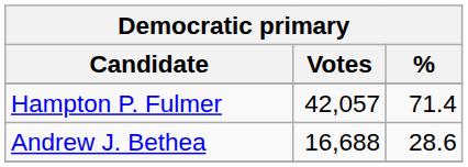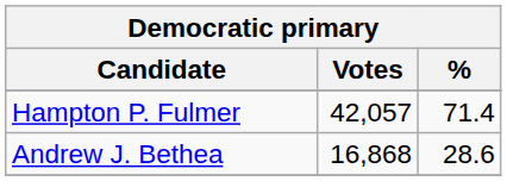Andrew J. Bethea | Votes: 16,688 -> 16,868
